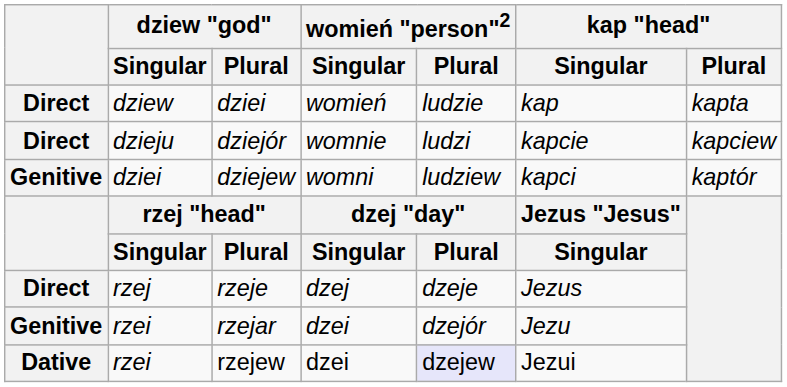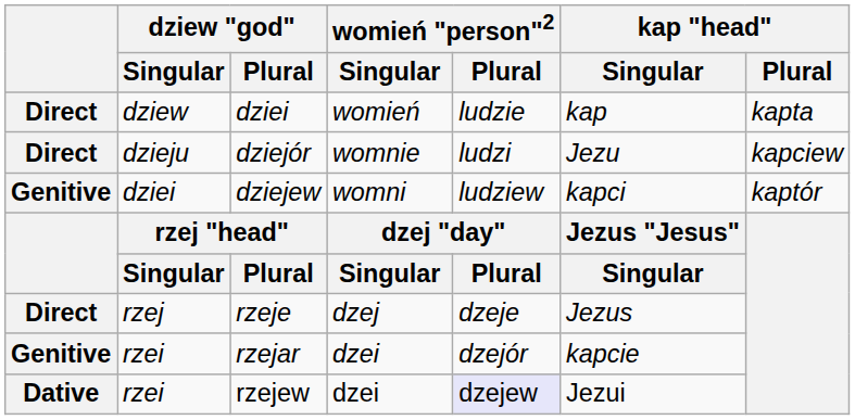dziejór | kap "head" / Singular: kapcie -> Jezu
rzejar | kap "head" / Singular: Jezu -> kapcie
